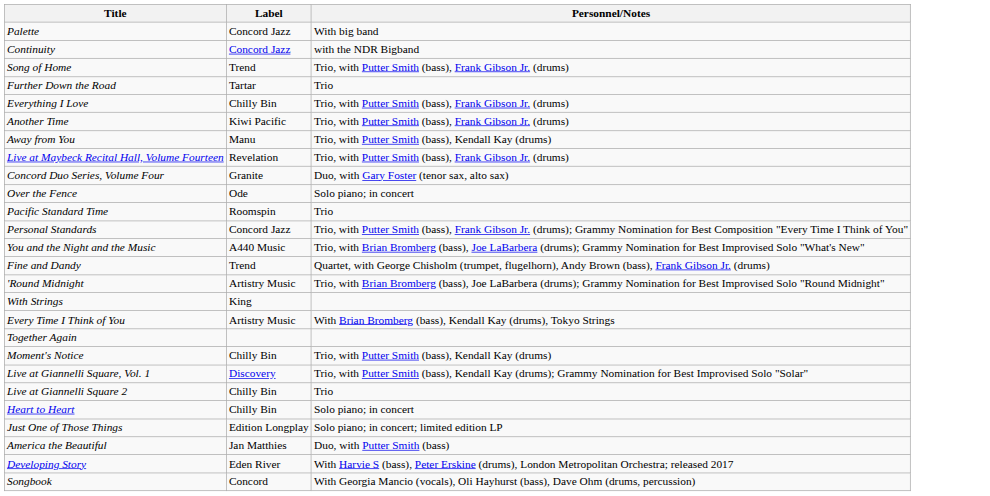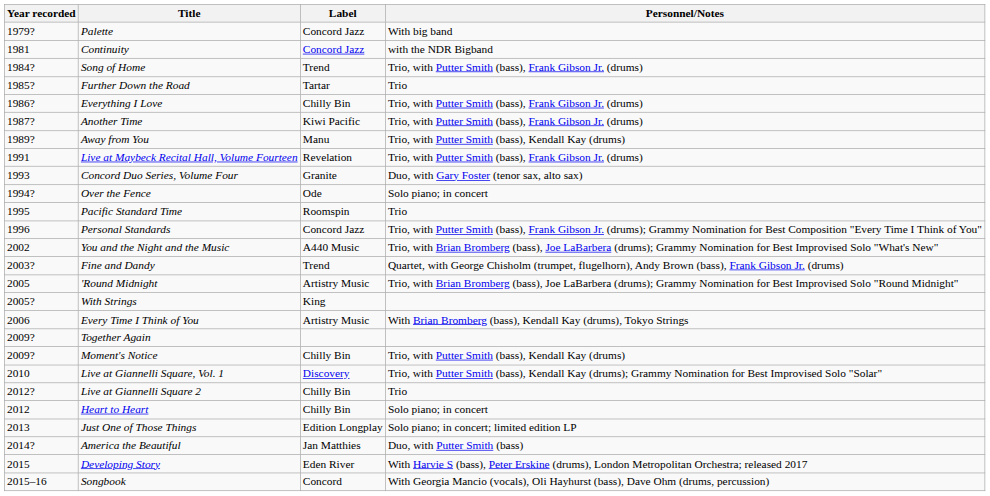+ column: Year recorded | 1979? | 1981 | 1984? | 1985? | 1986? | 1987? | 1989? | 1991 | 1993 | 1994? | 1995 | 1996 | 2002 | 2003? | 2005 | 2005? | 2006 | 2009? | 2009? | 2010 | 2012? | 2012 | 2013 | 2014? | 2015 | 2015–16
